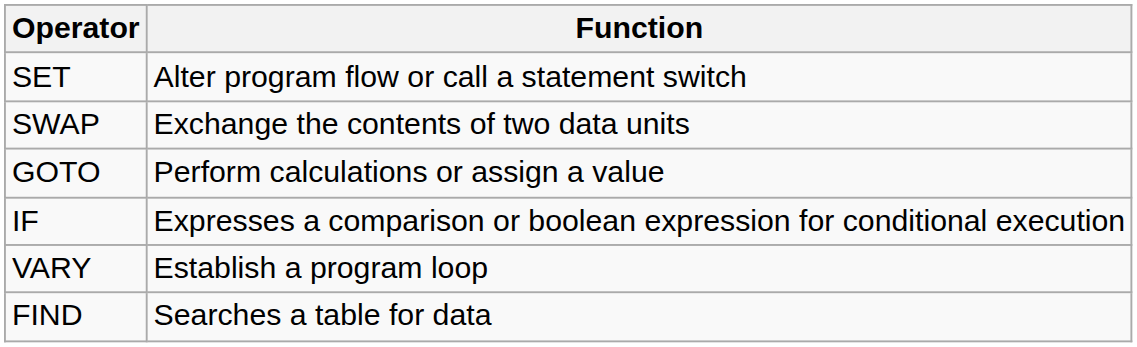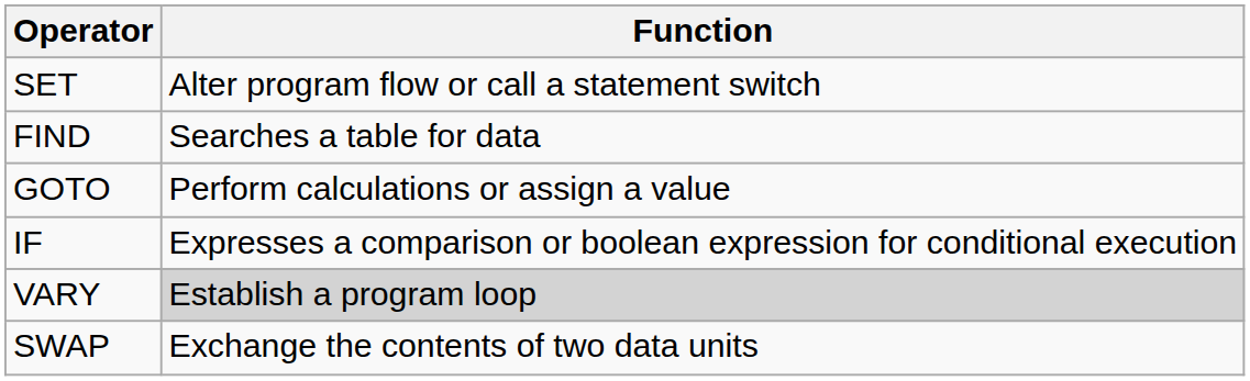rows swapped: SWAP <-> FIND
VARY | Function: no background -> lightgrey background
